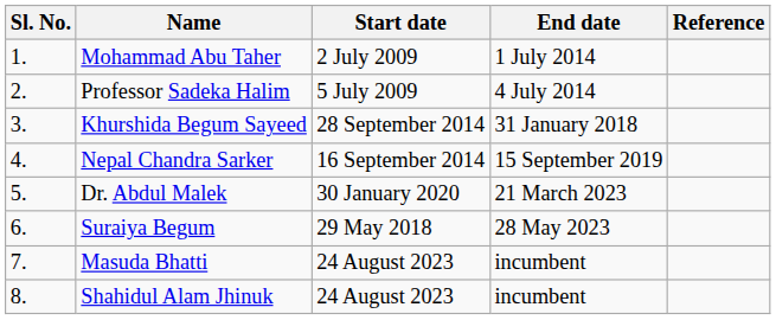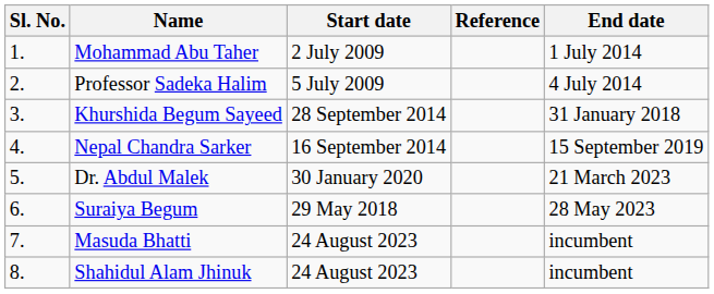columns swapped: End date <-> Reference
